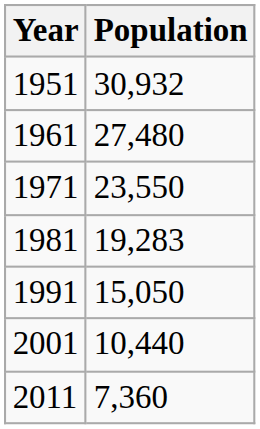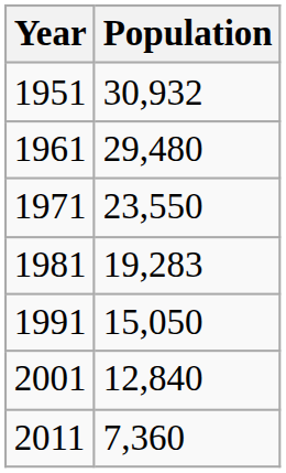1961 | Population: 27,480 -> 29,480
2001 | Population: 10,440 -> 12,840
